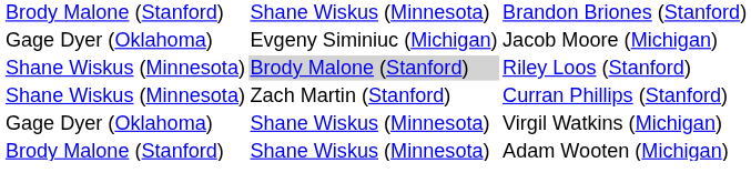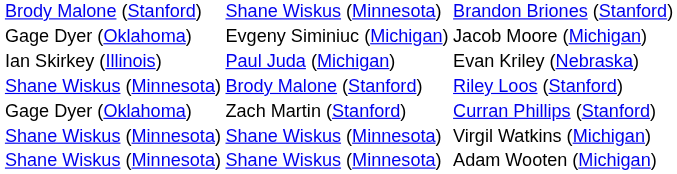+ row: Ian Skirkey (Illinois) | Paul Juda (Michigan) | Evan Kriley (Nebraska)
Riley Loos (Stanford) | column 3: lightgrey background -> no background
Curran Phillips (Stanford) | column 2: Shane Wiskus (Minnesota) -> Gage Dyer (Oklahoma)
Virgil Watkins (Michigan) | column 2: Gage Dyer (Oklahoma) -> Shane Wiskus (Minnesota)
Adam Wooten (Michigan) | column 2: Brody Malone (Stanford) -> Shane Wiskus (Minnesota)
